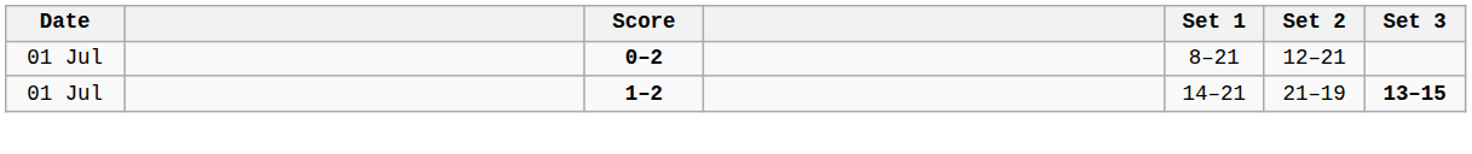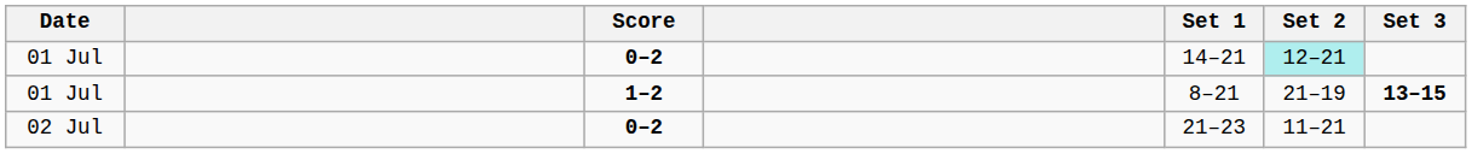01 Jul / 0–2 | Set 1: 8–21 -> 14–21
01 Jul / 0–2 | Set 2: no background -> paleturquoise background
01 Jul / 1–2 | Set 1: 14–21 -> 8–21
+ row: 02 Jul | 0–2 | 21–23 | 11–21
